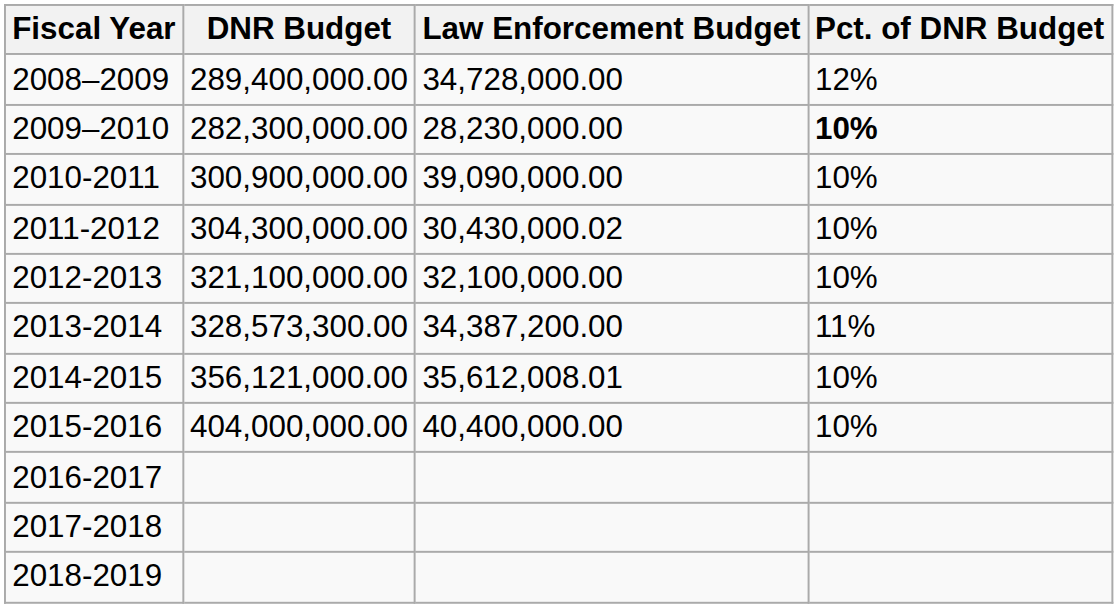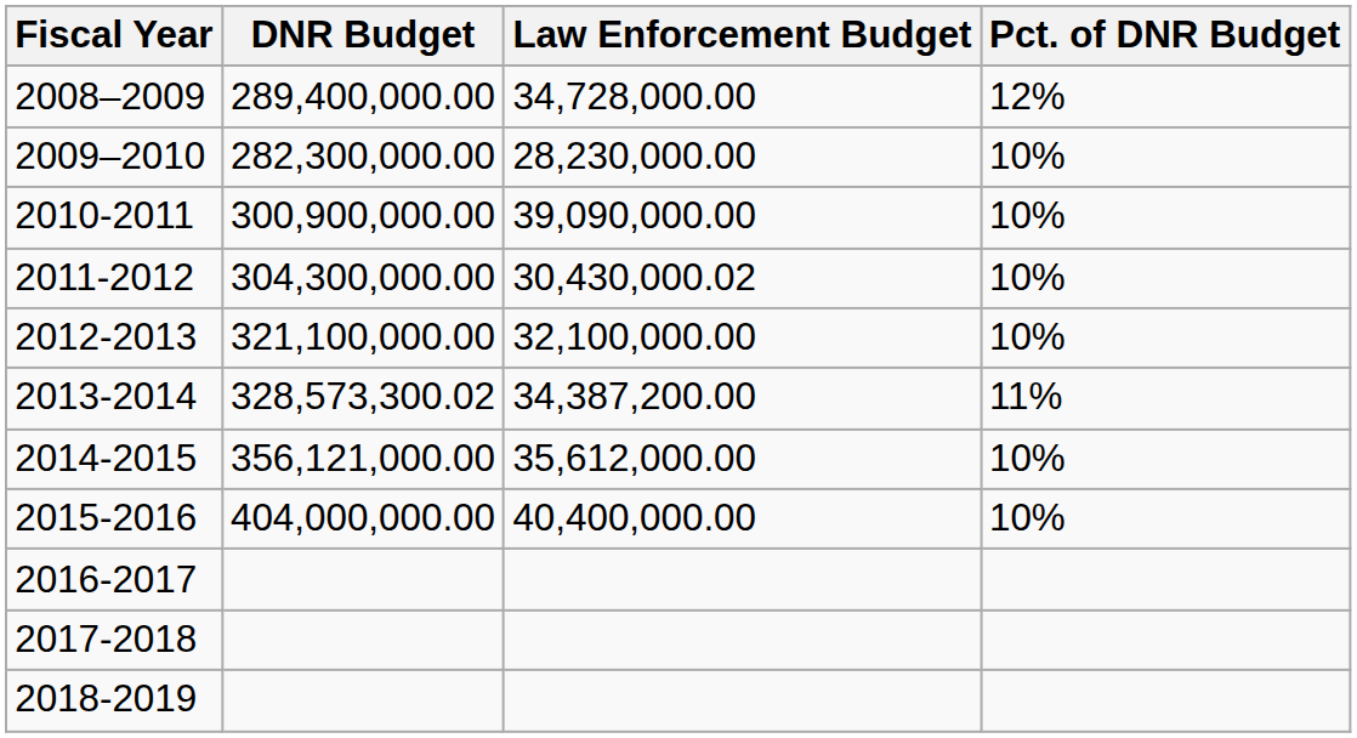2009–2010 | Pct. of DNR Budget: bold -> normal
2013-2014 | DNR Budget: 328,573,300.00 -> 328,573,300.02
2014-2015 | Law Enforcement Budget: 35,612,008.01 -> 35,612,000.00
